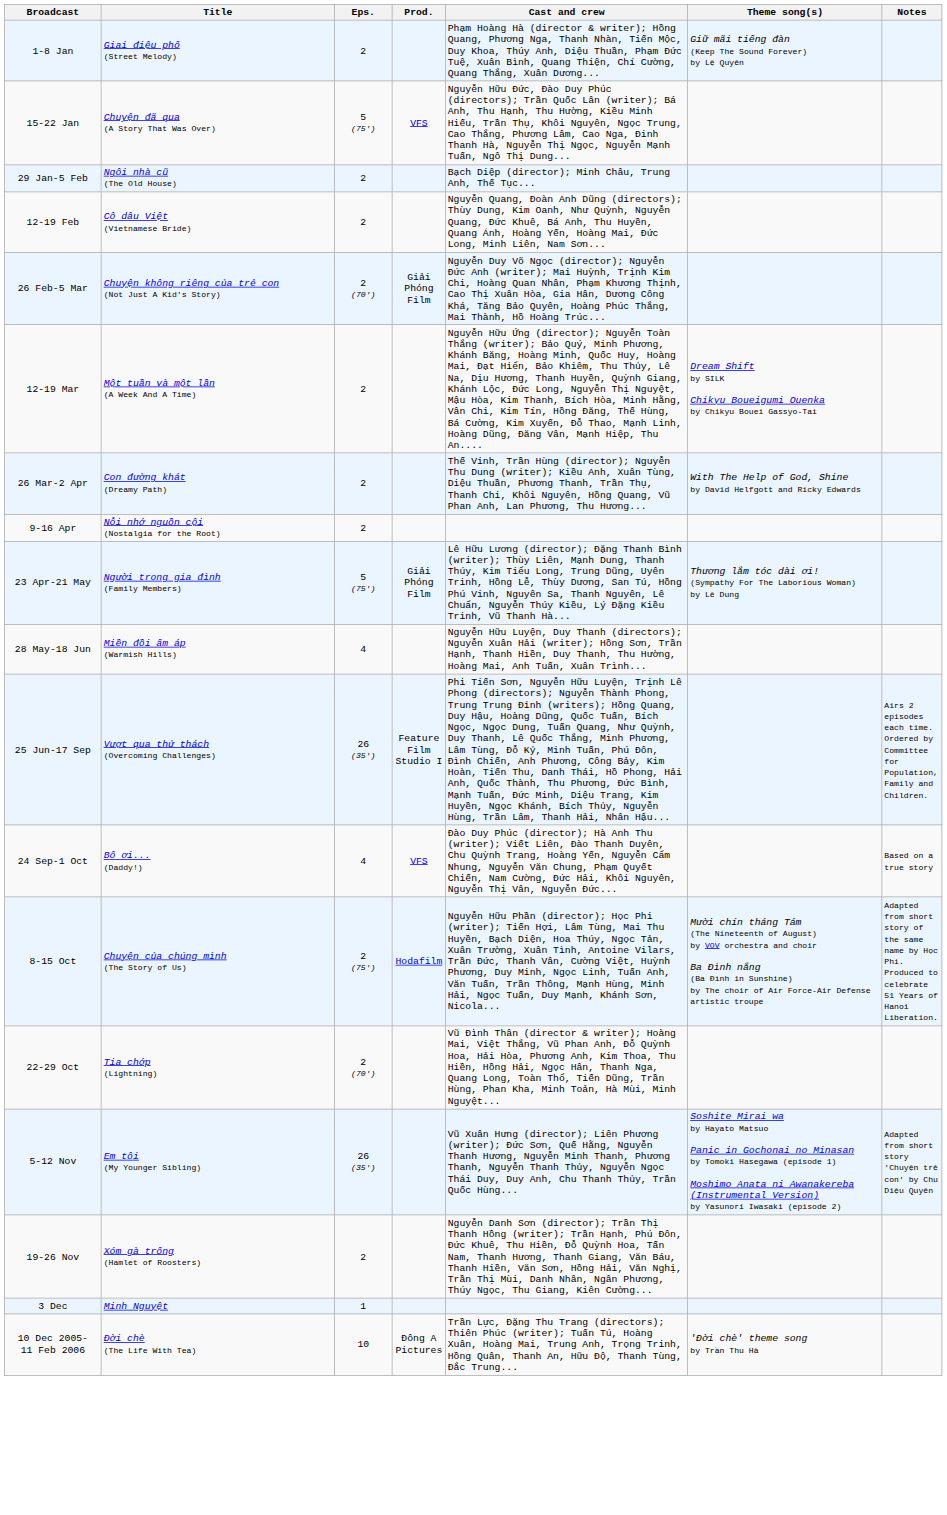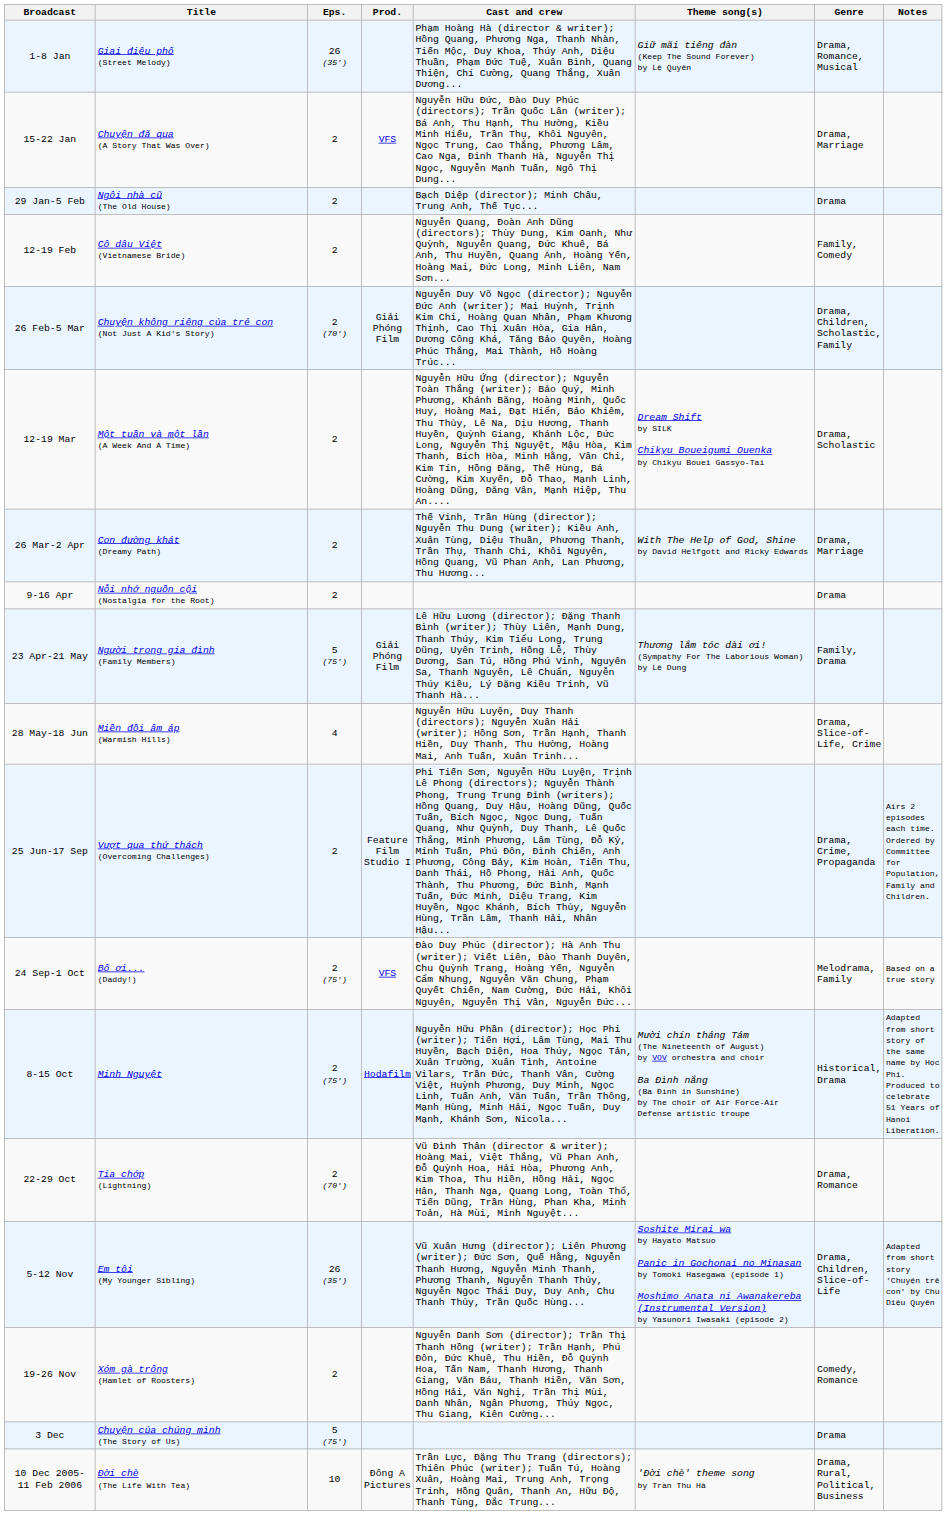+ column: Genre | Drama, Romance, Musical | Drama, Marriage | Drama | Family, Comedy | Drama, Children, Scholastic, Family | Drama, Scholastic | Drama, Marriage | Drama | Family, Drama | Drama, Slice-of-Life, Crime | Drama, Crime, Propaganda | Melodrama, Family | Historical, Drama | Drama, Romance | Drama, Children, Slice-of-Life | Comedy, Romance | Drama | Drama, Rural, Political, Business
1-8 Jan | Eps.: 2 -> 26 (35′)
15-22 Jan | Eps.: 5 (75′) -> 2
25 Jun-17 Sep | Eps.: 26 (35′) -> 2
24 Sep-1 Oct | Eps.: 4 -> 2 (75′)
8-15 Oct | Title: Chuyện của chúng mình (The Story of Us) -> Minh Nguyệt
3 Dec | Title: Minh Nguyệt -> Chuyện của chúng mình (The Story of Us)
3 Dec | Eps.: 1 -> 5 (75′)
